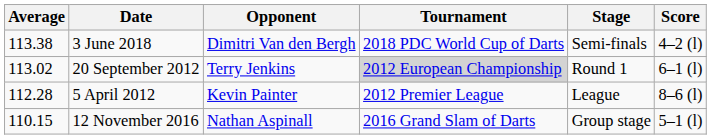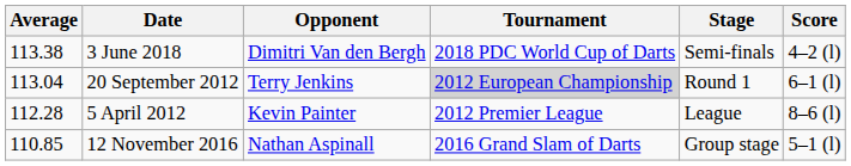20 September 2012 | Average: 113.02 -> 113.04
12 November 2016 | Average: 110.15 -> 110.85
